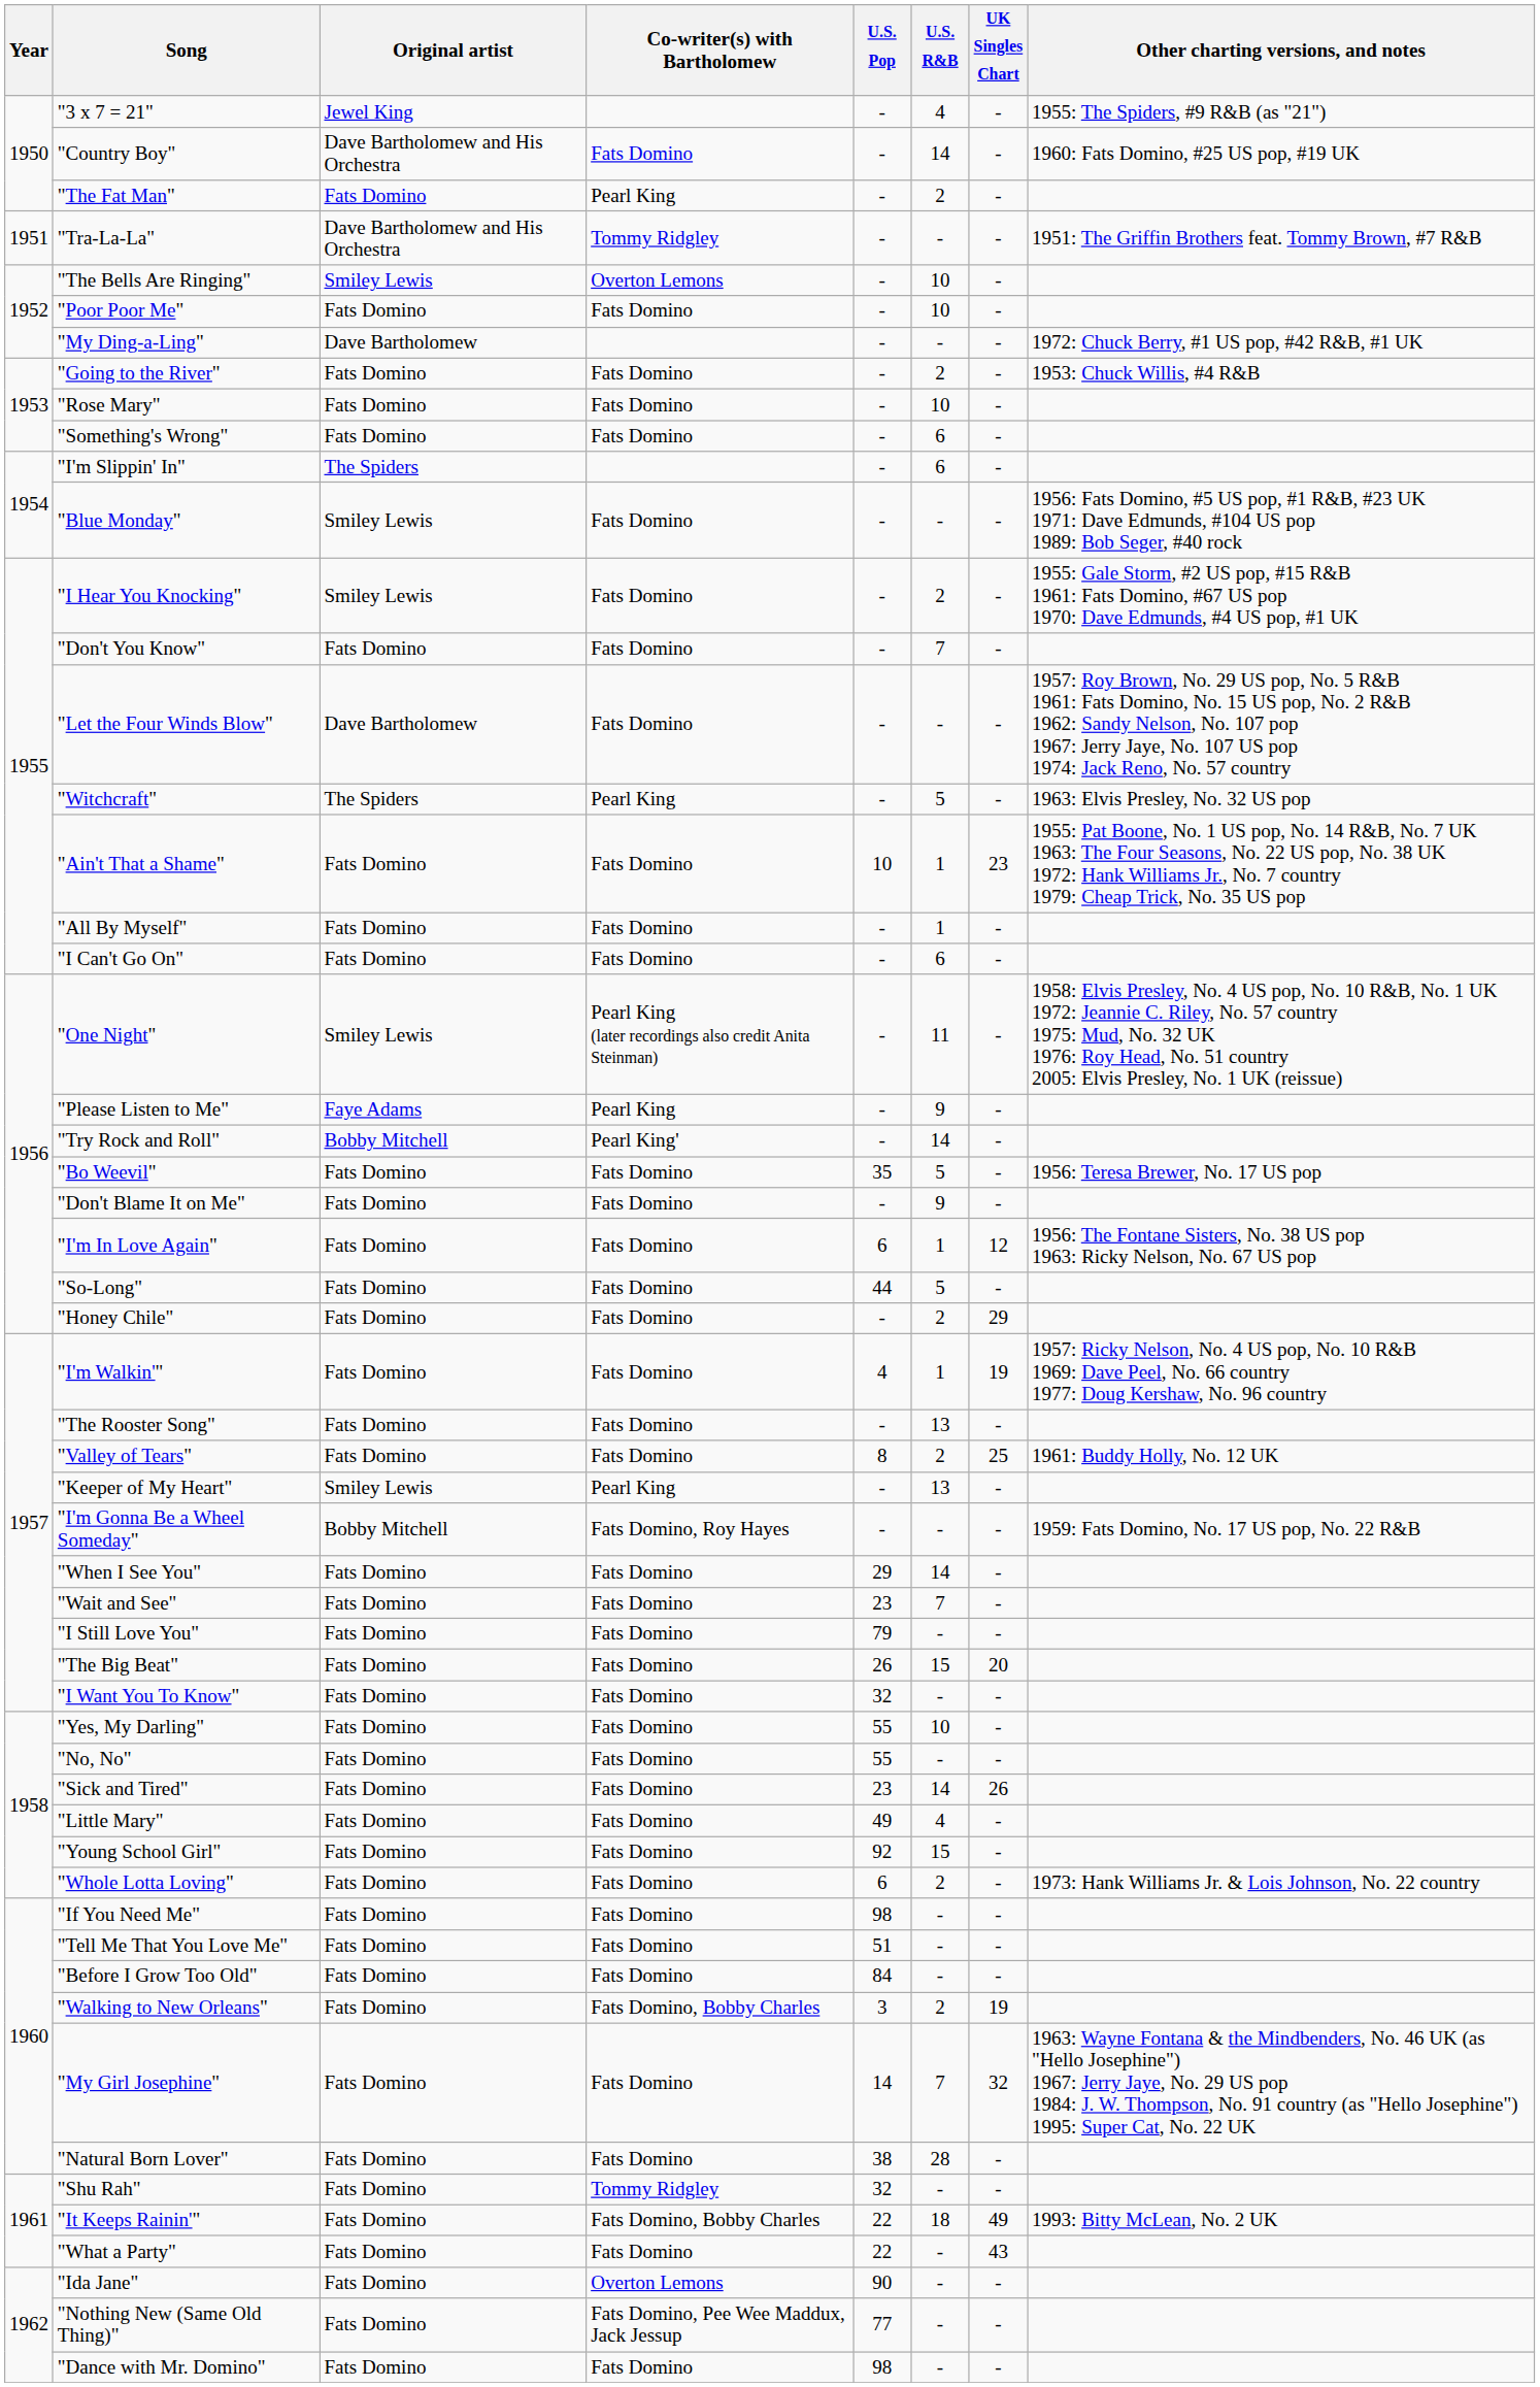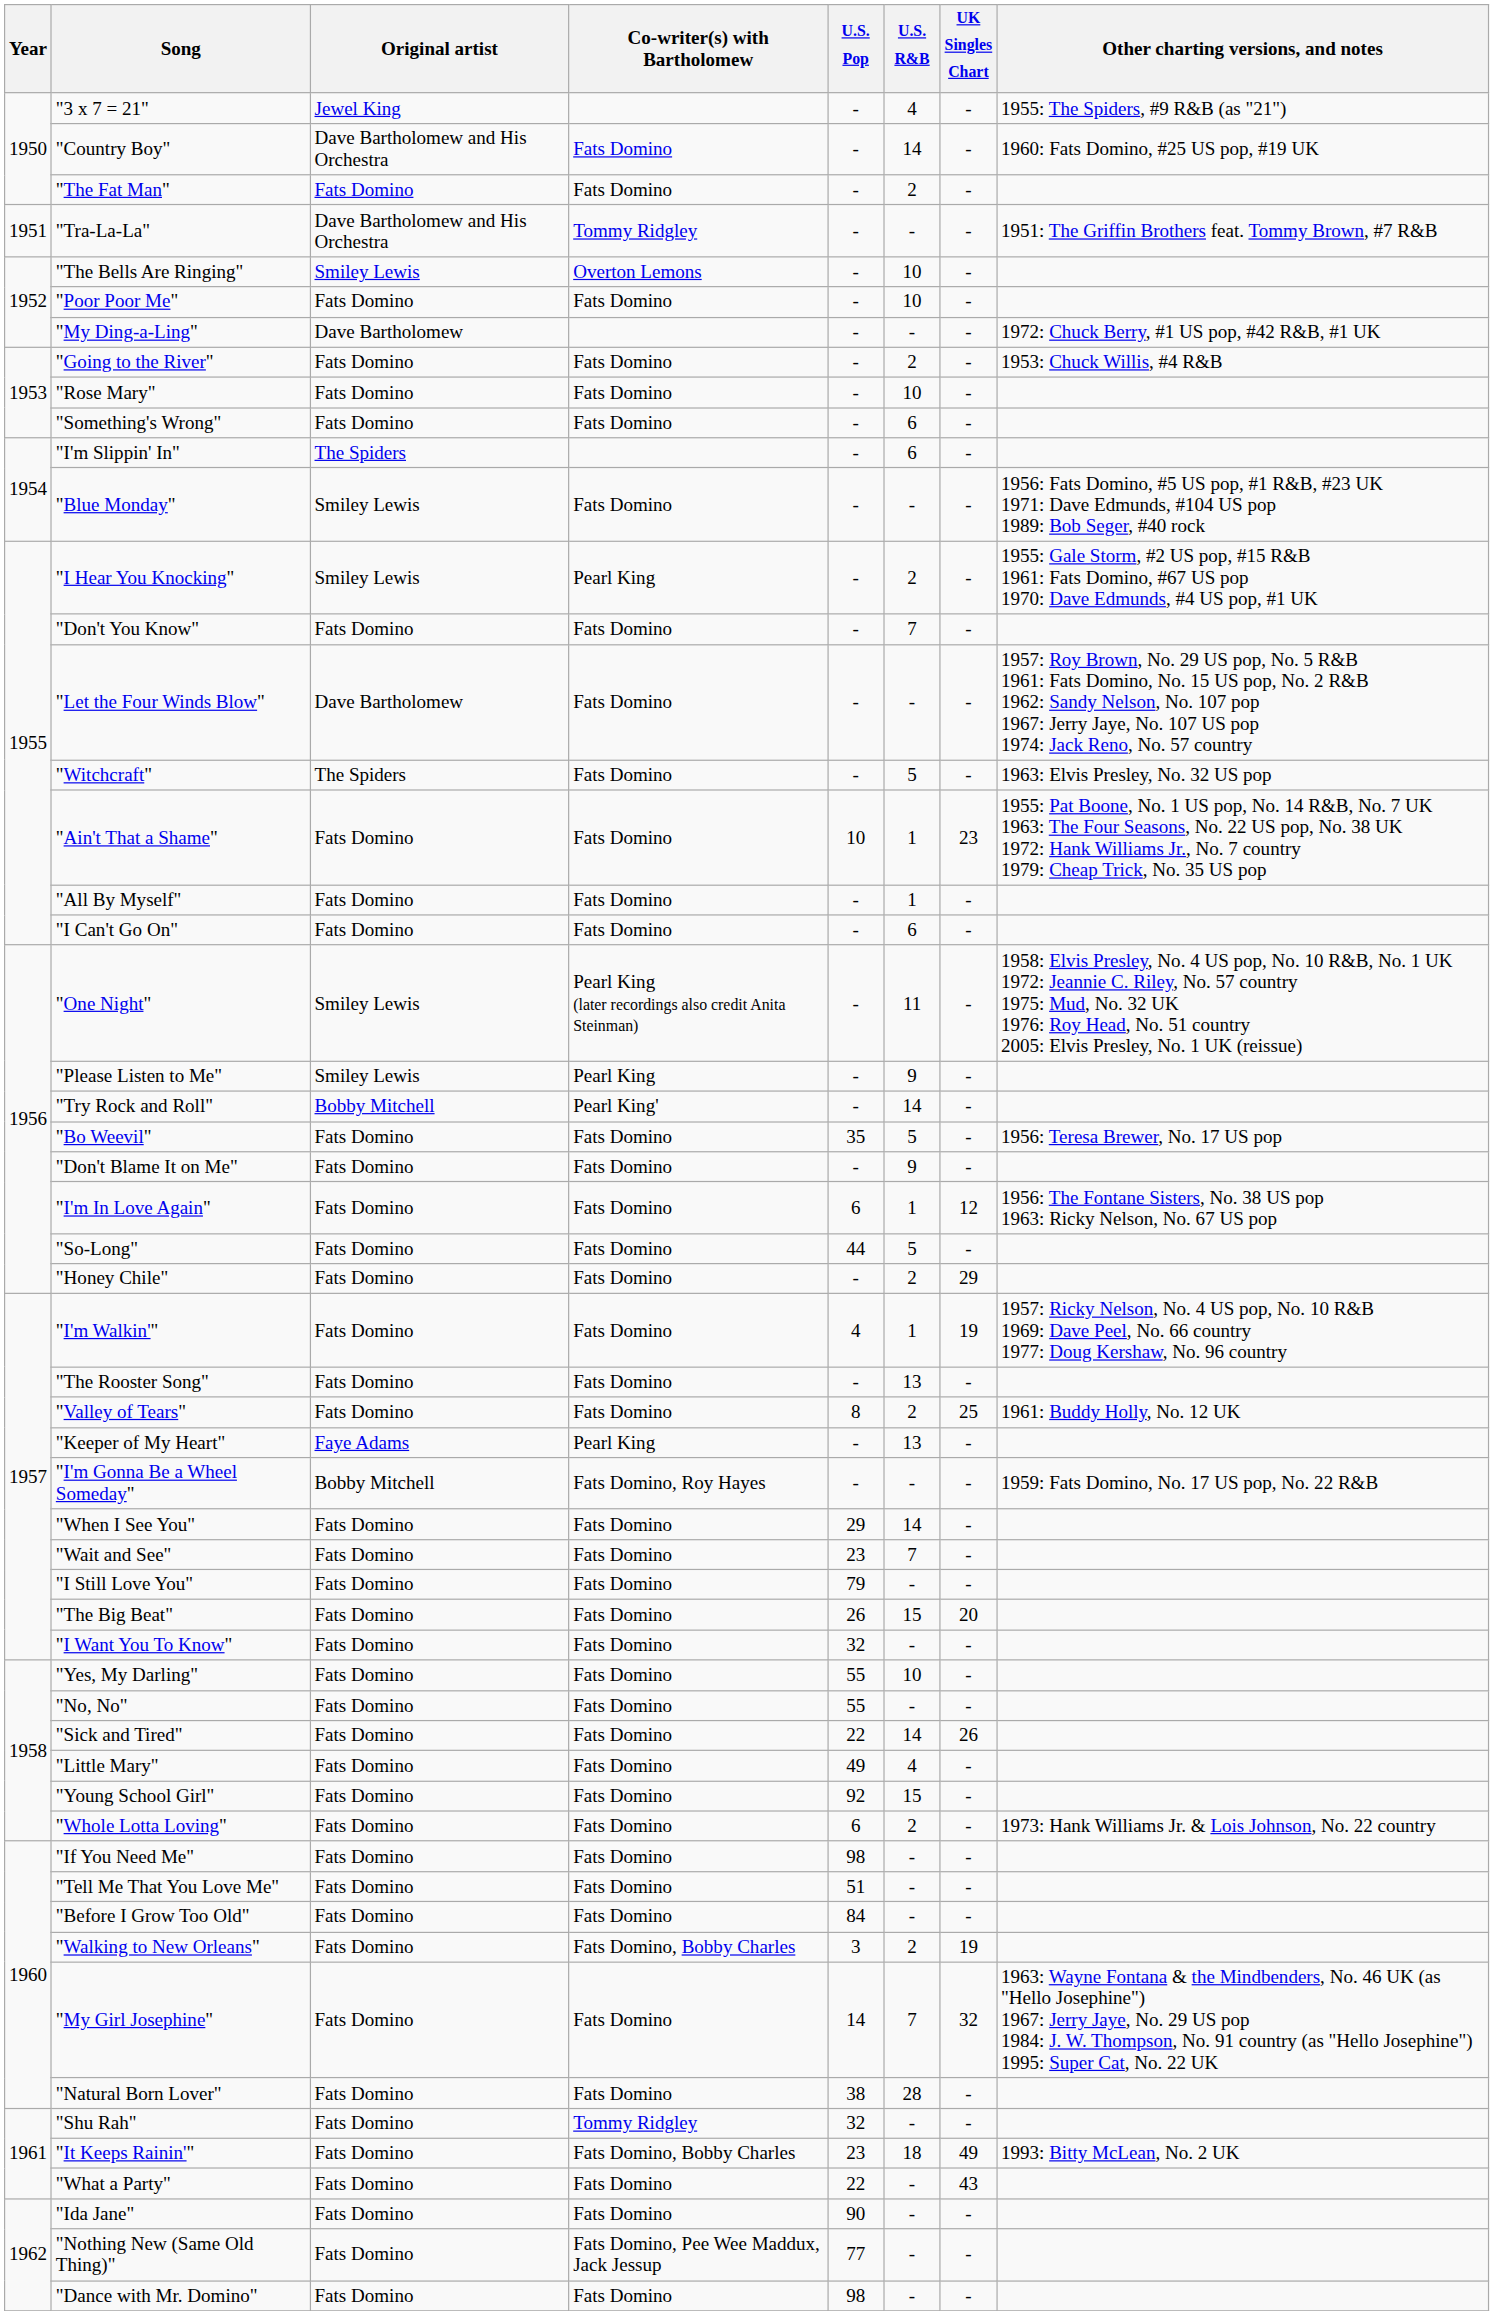"The Fat Man" | Co-writer(s) with Bartholomew: Pearl King -> Fats Domino
"I Hear You Knocking" | Co-writer(s) with Bartholomew: Fats Domino -> Pearl King
"Witchcraft" | Co-writer(s) with Bartholomew: Pearl King -> Fats Domino
"Please Listen to Me" | Original artist: Faye Adams -> Smiley Lewis
"Keeper of My Heart" | Original artist: Smiley Lewis -> Faye Adams
"Sick and Tired" | U.S. Pop: 23 -> 22
"It Keeps Rainin'" | U.S. Pop: 22 -> 23
"Ida Jane" | Co-writer(s) with Bartholomew: Overton Lemons -> Fats Domino
